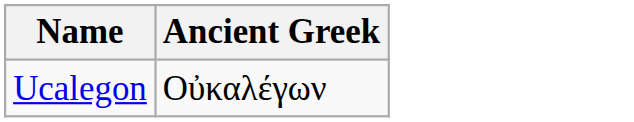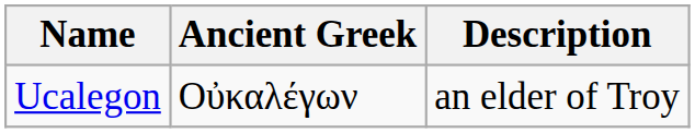+ column: Description | an elder of Troy
